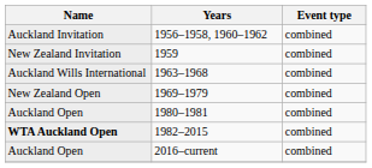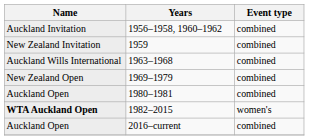1982–2015 | Event type: combined -> women's
